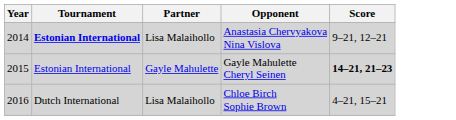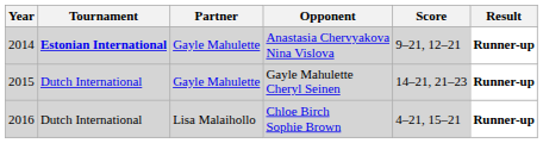+ column: Result | Runner-up | Runner-up | Runner-up
Anastasia Chervyakova Nina Vislova | Partner: Lisa Malaihollo -> Gayle Mahulette
Gayle Mahulette Cheryl Seinen | Tournament: Estonian International -> Dutch International
Gayle Mahulette Cheryl Seinen | Score: bold -> normal
